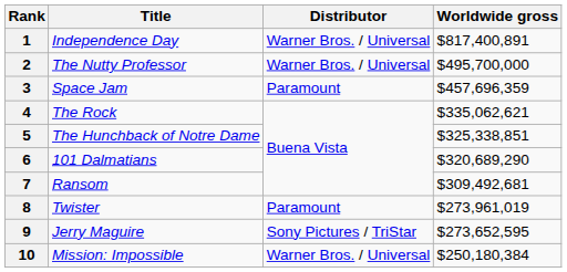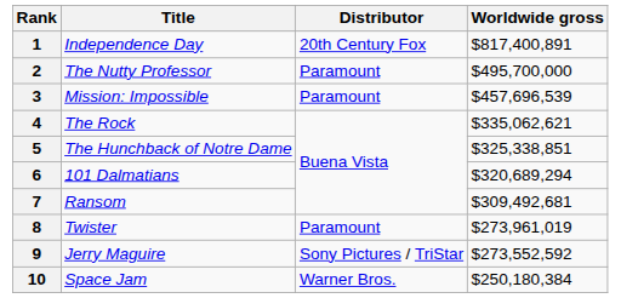1 | Distributor: Warner Bros. / Universal -> 20th Century Fox
2 | Distributor: Warner Bros. / Universal -> Paramount
3 | Title: Space Jam -> Mission: Impossible
3 | Worldwide gross: $457,696,359 -> $457,696,539
6 | Worldwide gross: $320,689,290 -> $320,689,294
9 | Worldwide gross: $273,652,595 -> $273,552,592
10 | Title: Mission: Impossible -> Space Jam
10 | Distributor: Warner Bros. / Universal -> Warner Bros.
